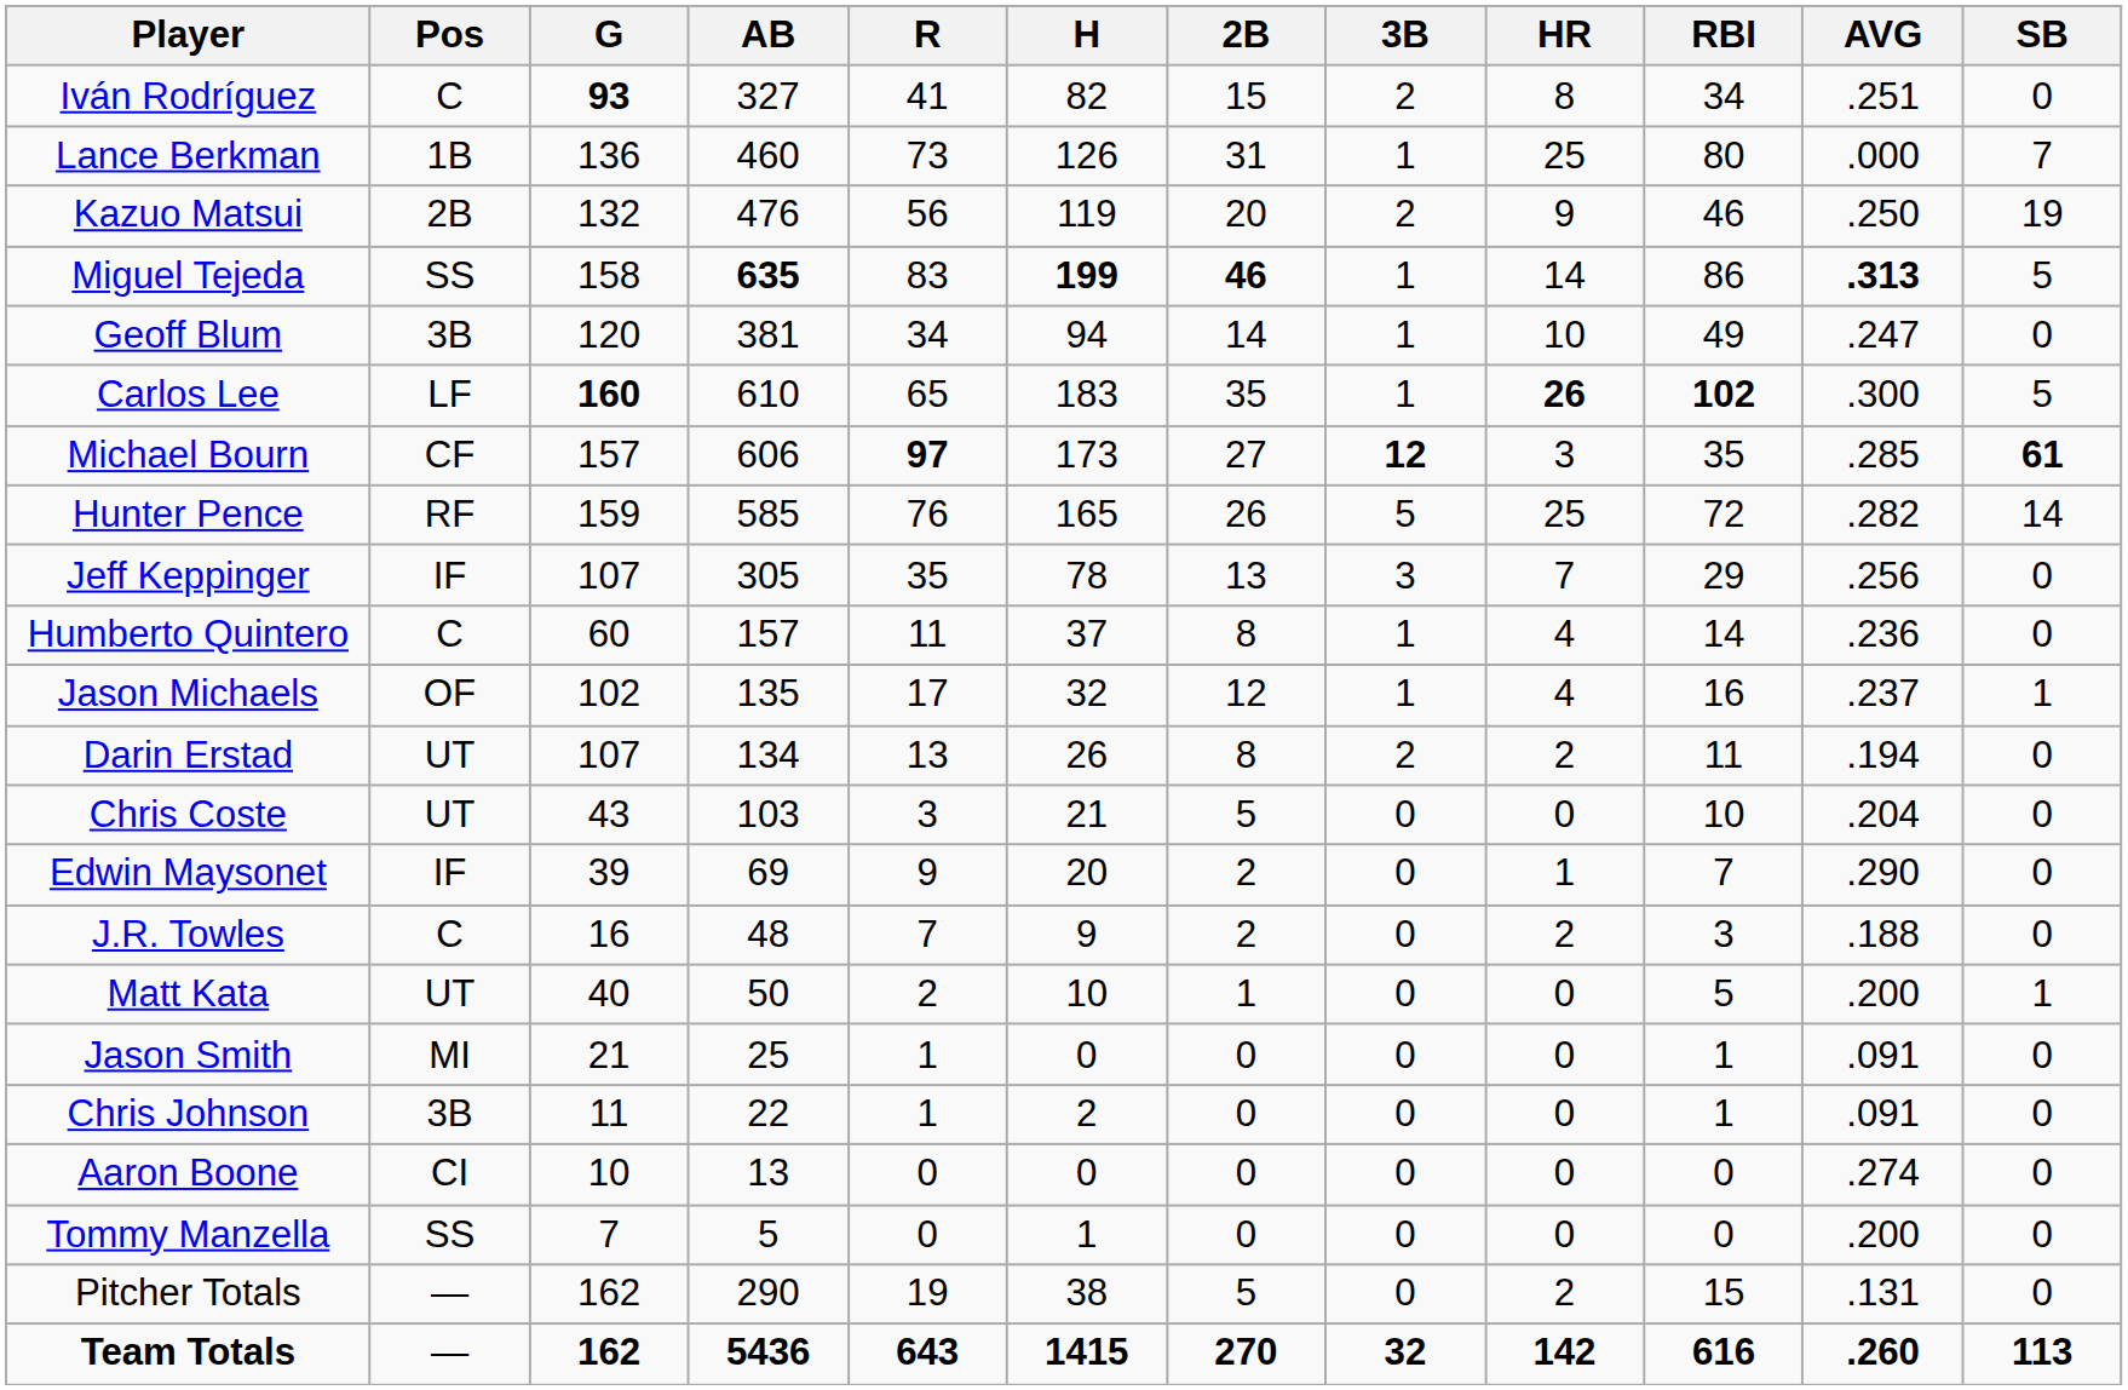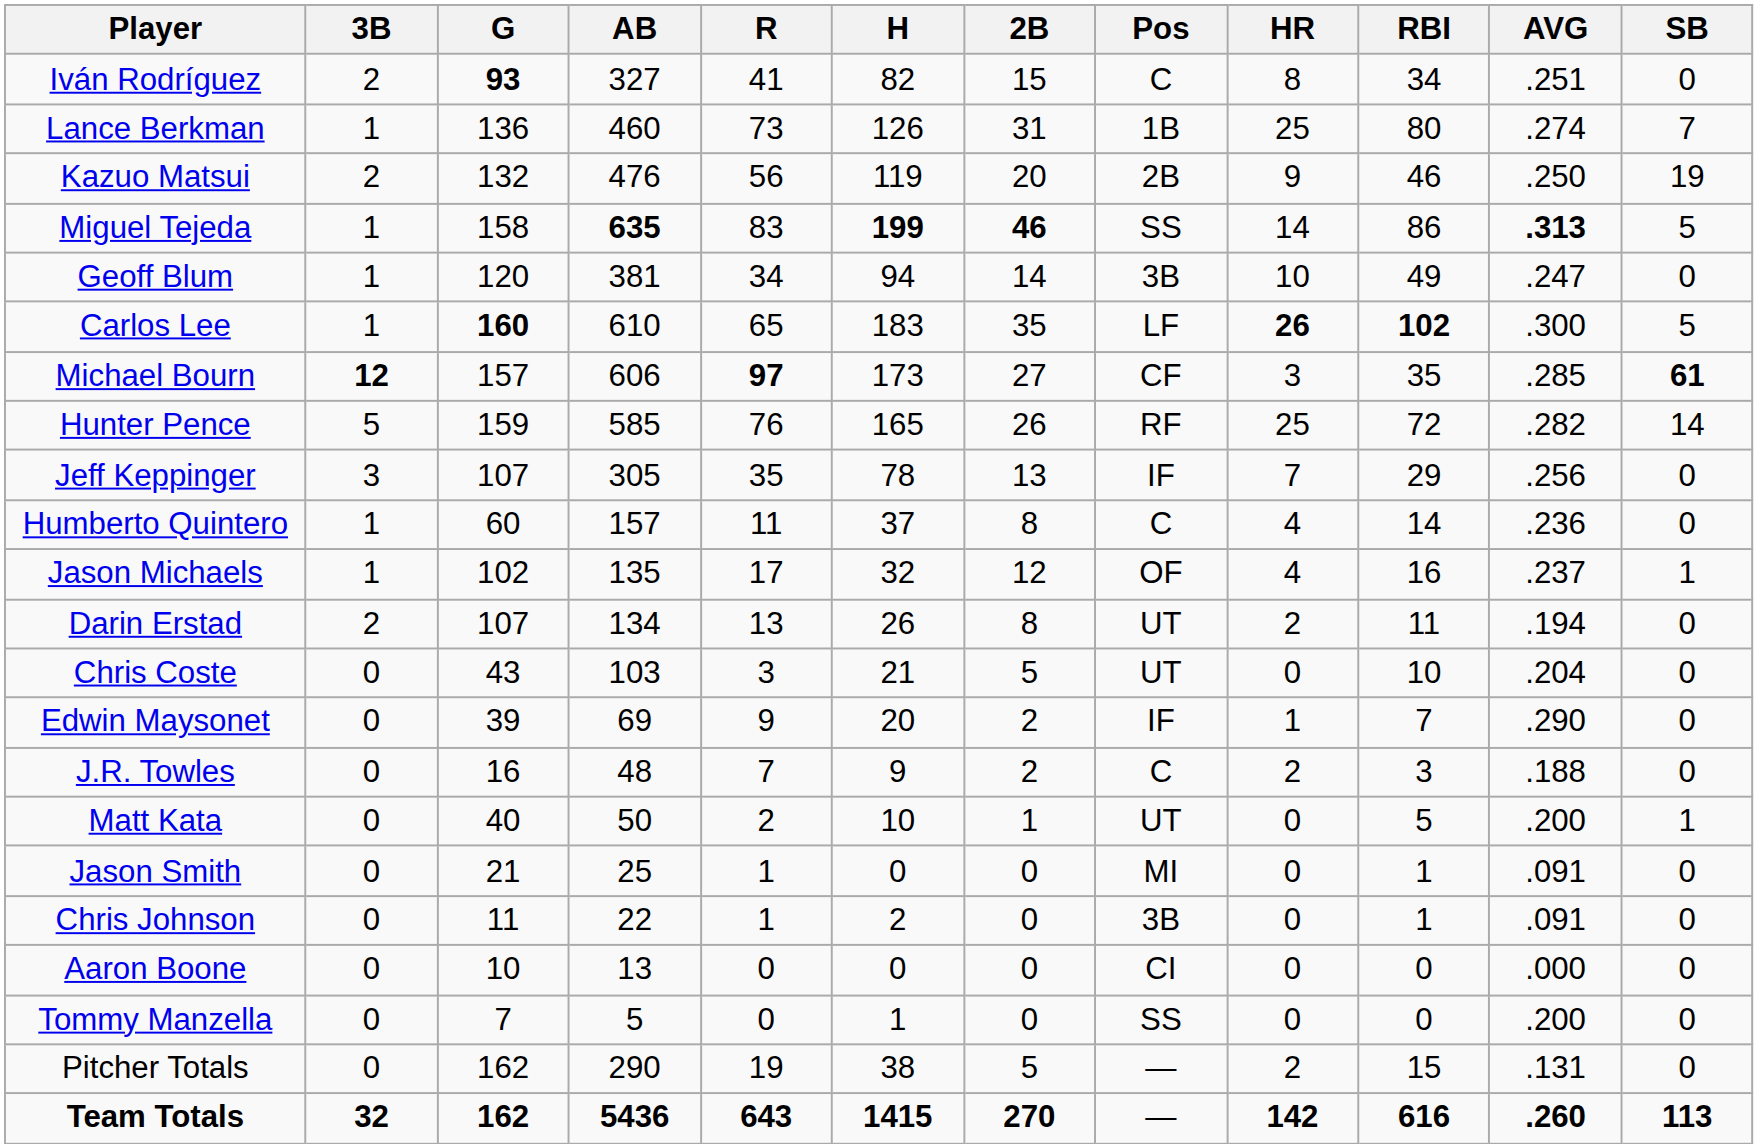columns swapped: Pos <-> 3B
Lance Berkman | AVG: .000 -> .274
Aaron Boone | AVG: .274 -> .000
